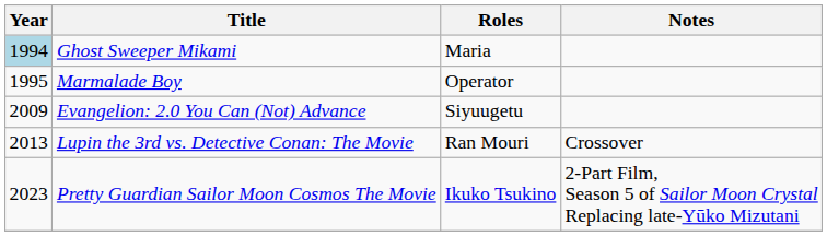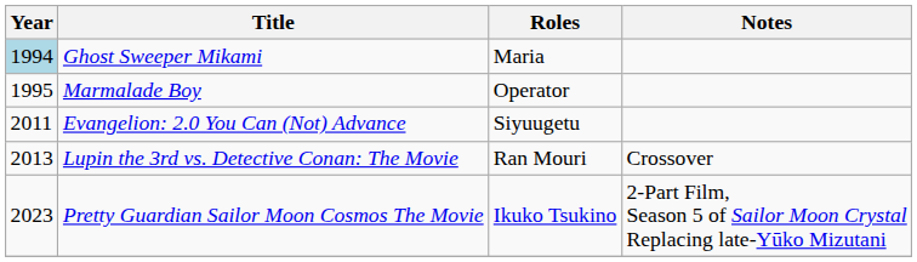Evangelion: 2.0 You Can (Not) Advance | Year: 2009 -> 2011
